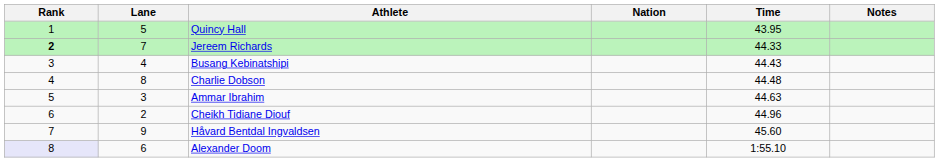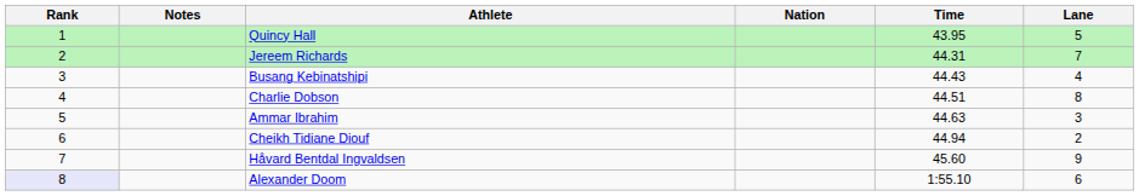columns swapped: Lane <-> Notes
Jereem Richards | Rank: bold -> normal
Jereem Richards | Time: 44.33 -> 44.31
Charlie Dobson | Time: 44.48 -> 44.51
Cheikh Tidiane Diouf | Time: 44.96 -> 44.94
